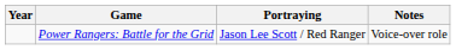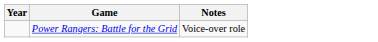- column: Portraying | Jason Lee Scott / Red Ranger
